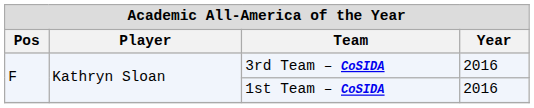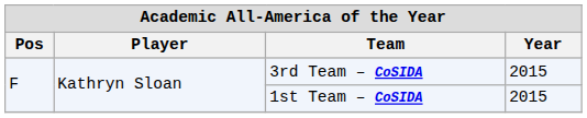3rd Team – CoSIDA | Year: 2016 -> 2015
1st Team – CoSIDA | Year: 2016 -> 2015
